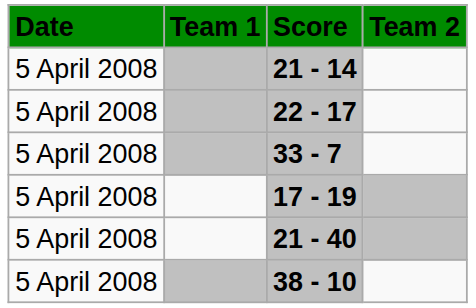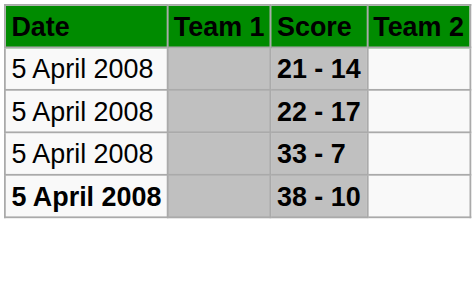- row: 5 April 2008 | 17 - 19
- row: 5 April 2008 | 21 - 40
38 - 10 | Date: normal -> bold
